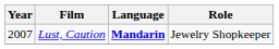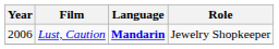Lust, Caution | Year: 2007 -> 2006
